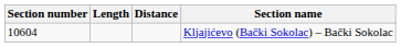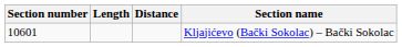Kljajićevo (Bački Sokolac) – Bački Sokolac | Section number: 10604 -> 10601
